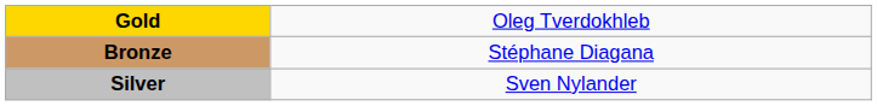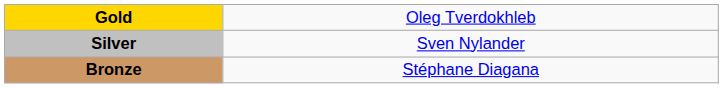rows swapped: Silver <-> Bronze
